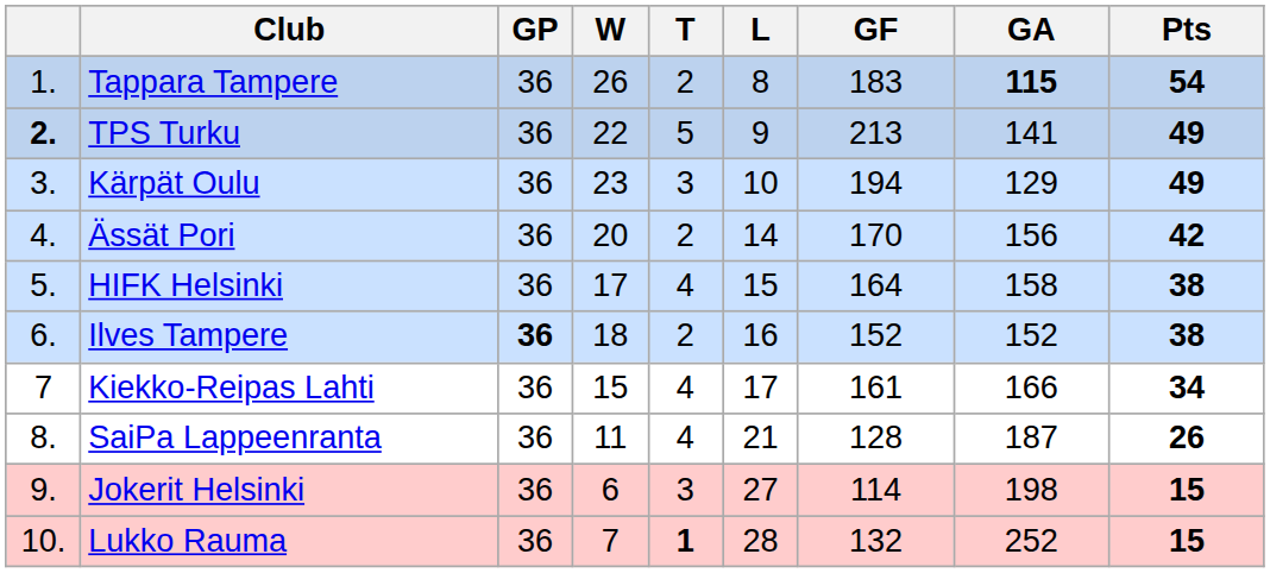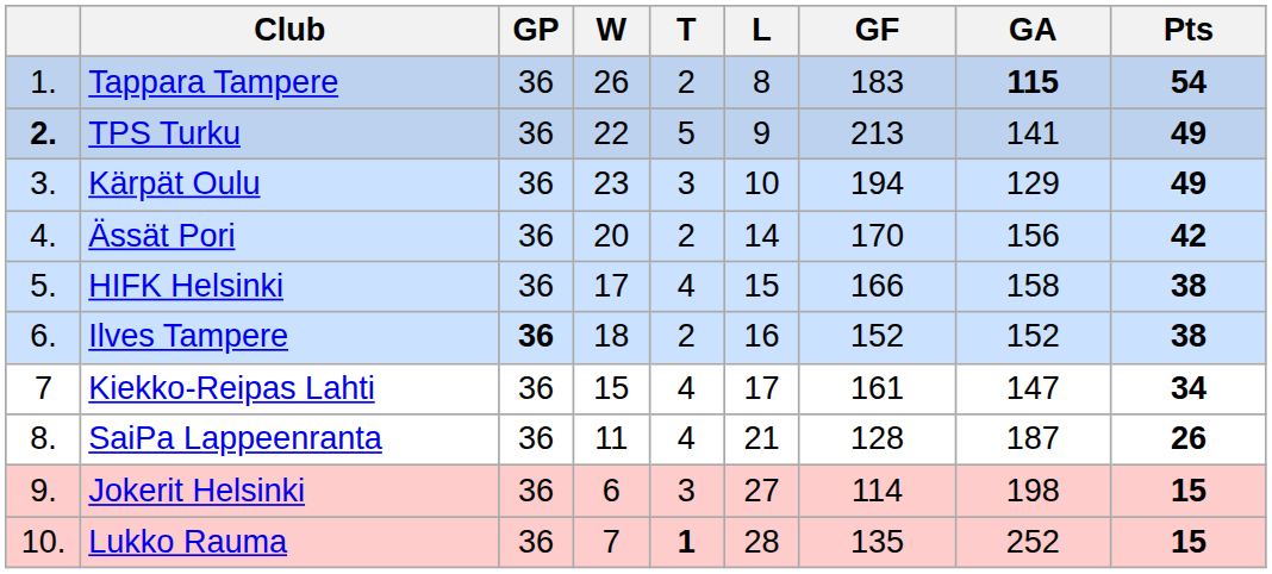HIFK Helsinki | GF: 164 -> 166
Kiekko-Reipas Lahti | GA: 166 -> 147
Lukko Rauma | GF: 132 -> 135
